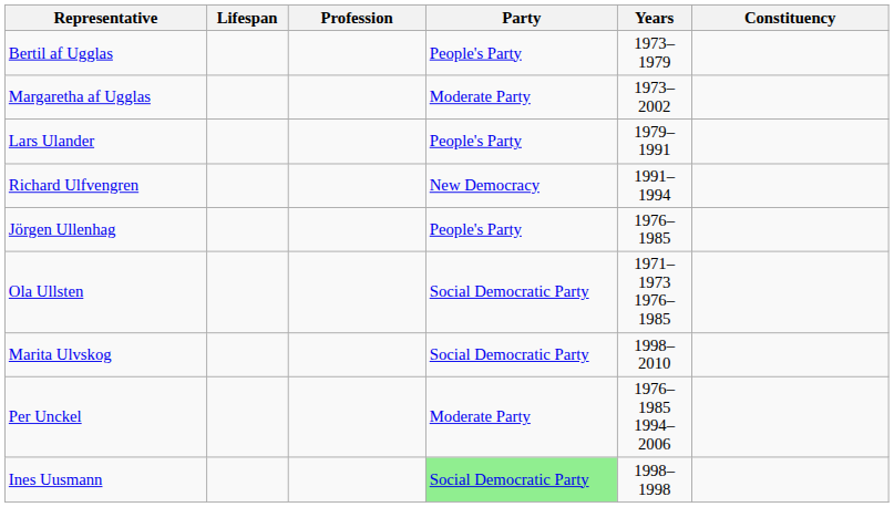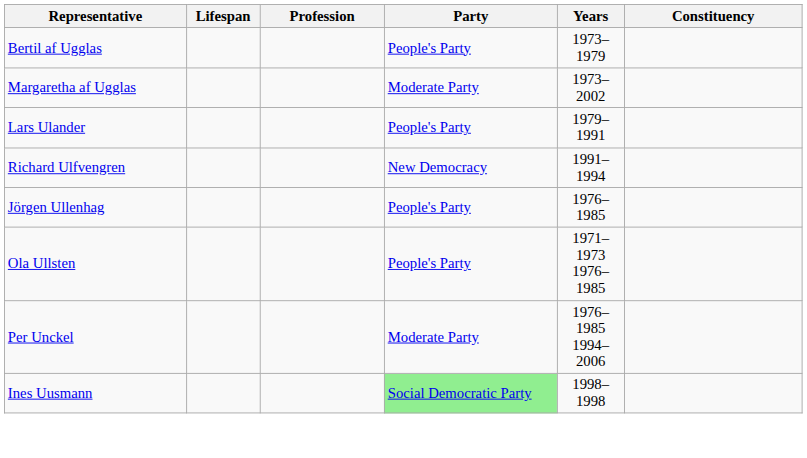Ola Ullsten | Party: Social Democratic Party -> People's Party
- row: Marita Ulvskog | Social Democratic Party | 1998–2010
